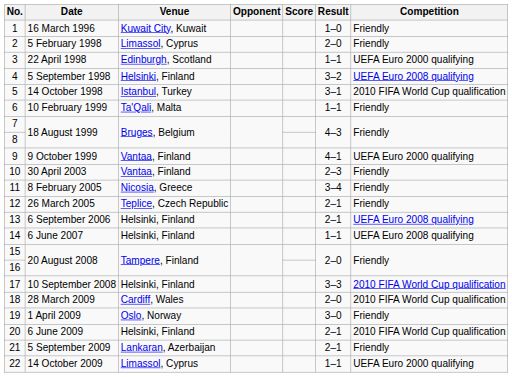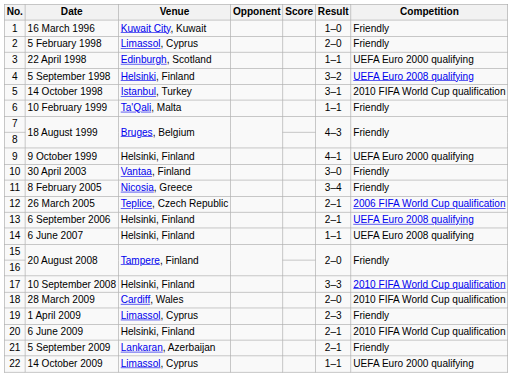9 October 1999 | Venue: Vantaa, Finland -> Helsinki, Finland
30 April 2003 | Result: 2–3 -> 3–0
26 March 2005 | Competition: Friendly -> 2006 FIFA World Cup qualification
1 April 2009 | Venue: Oslo, Norway -> Limassol, Cyprus
1 April 2009 | Result: 3–0 -> 2–3
